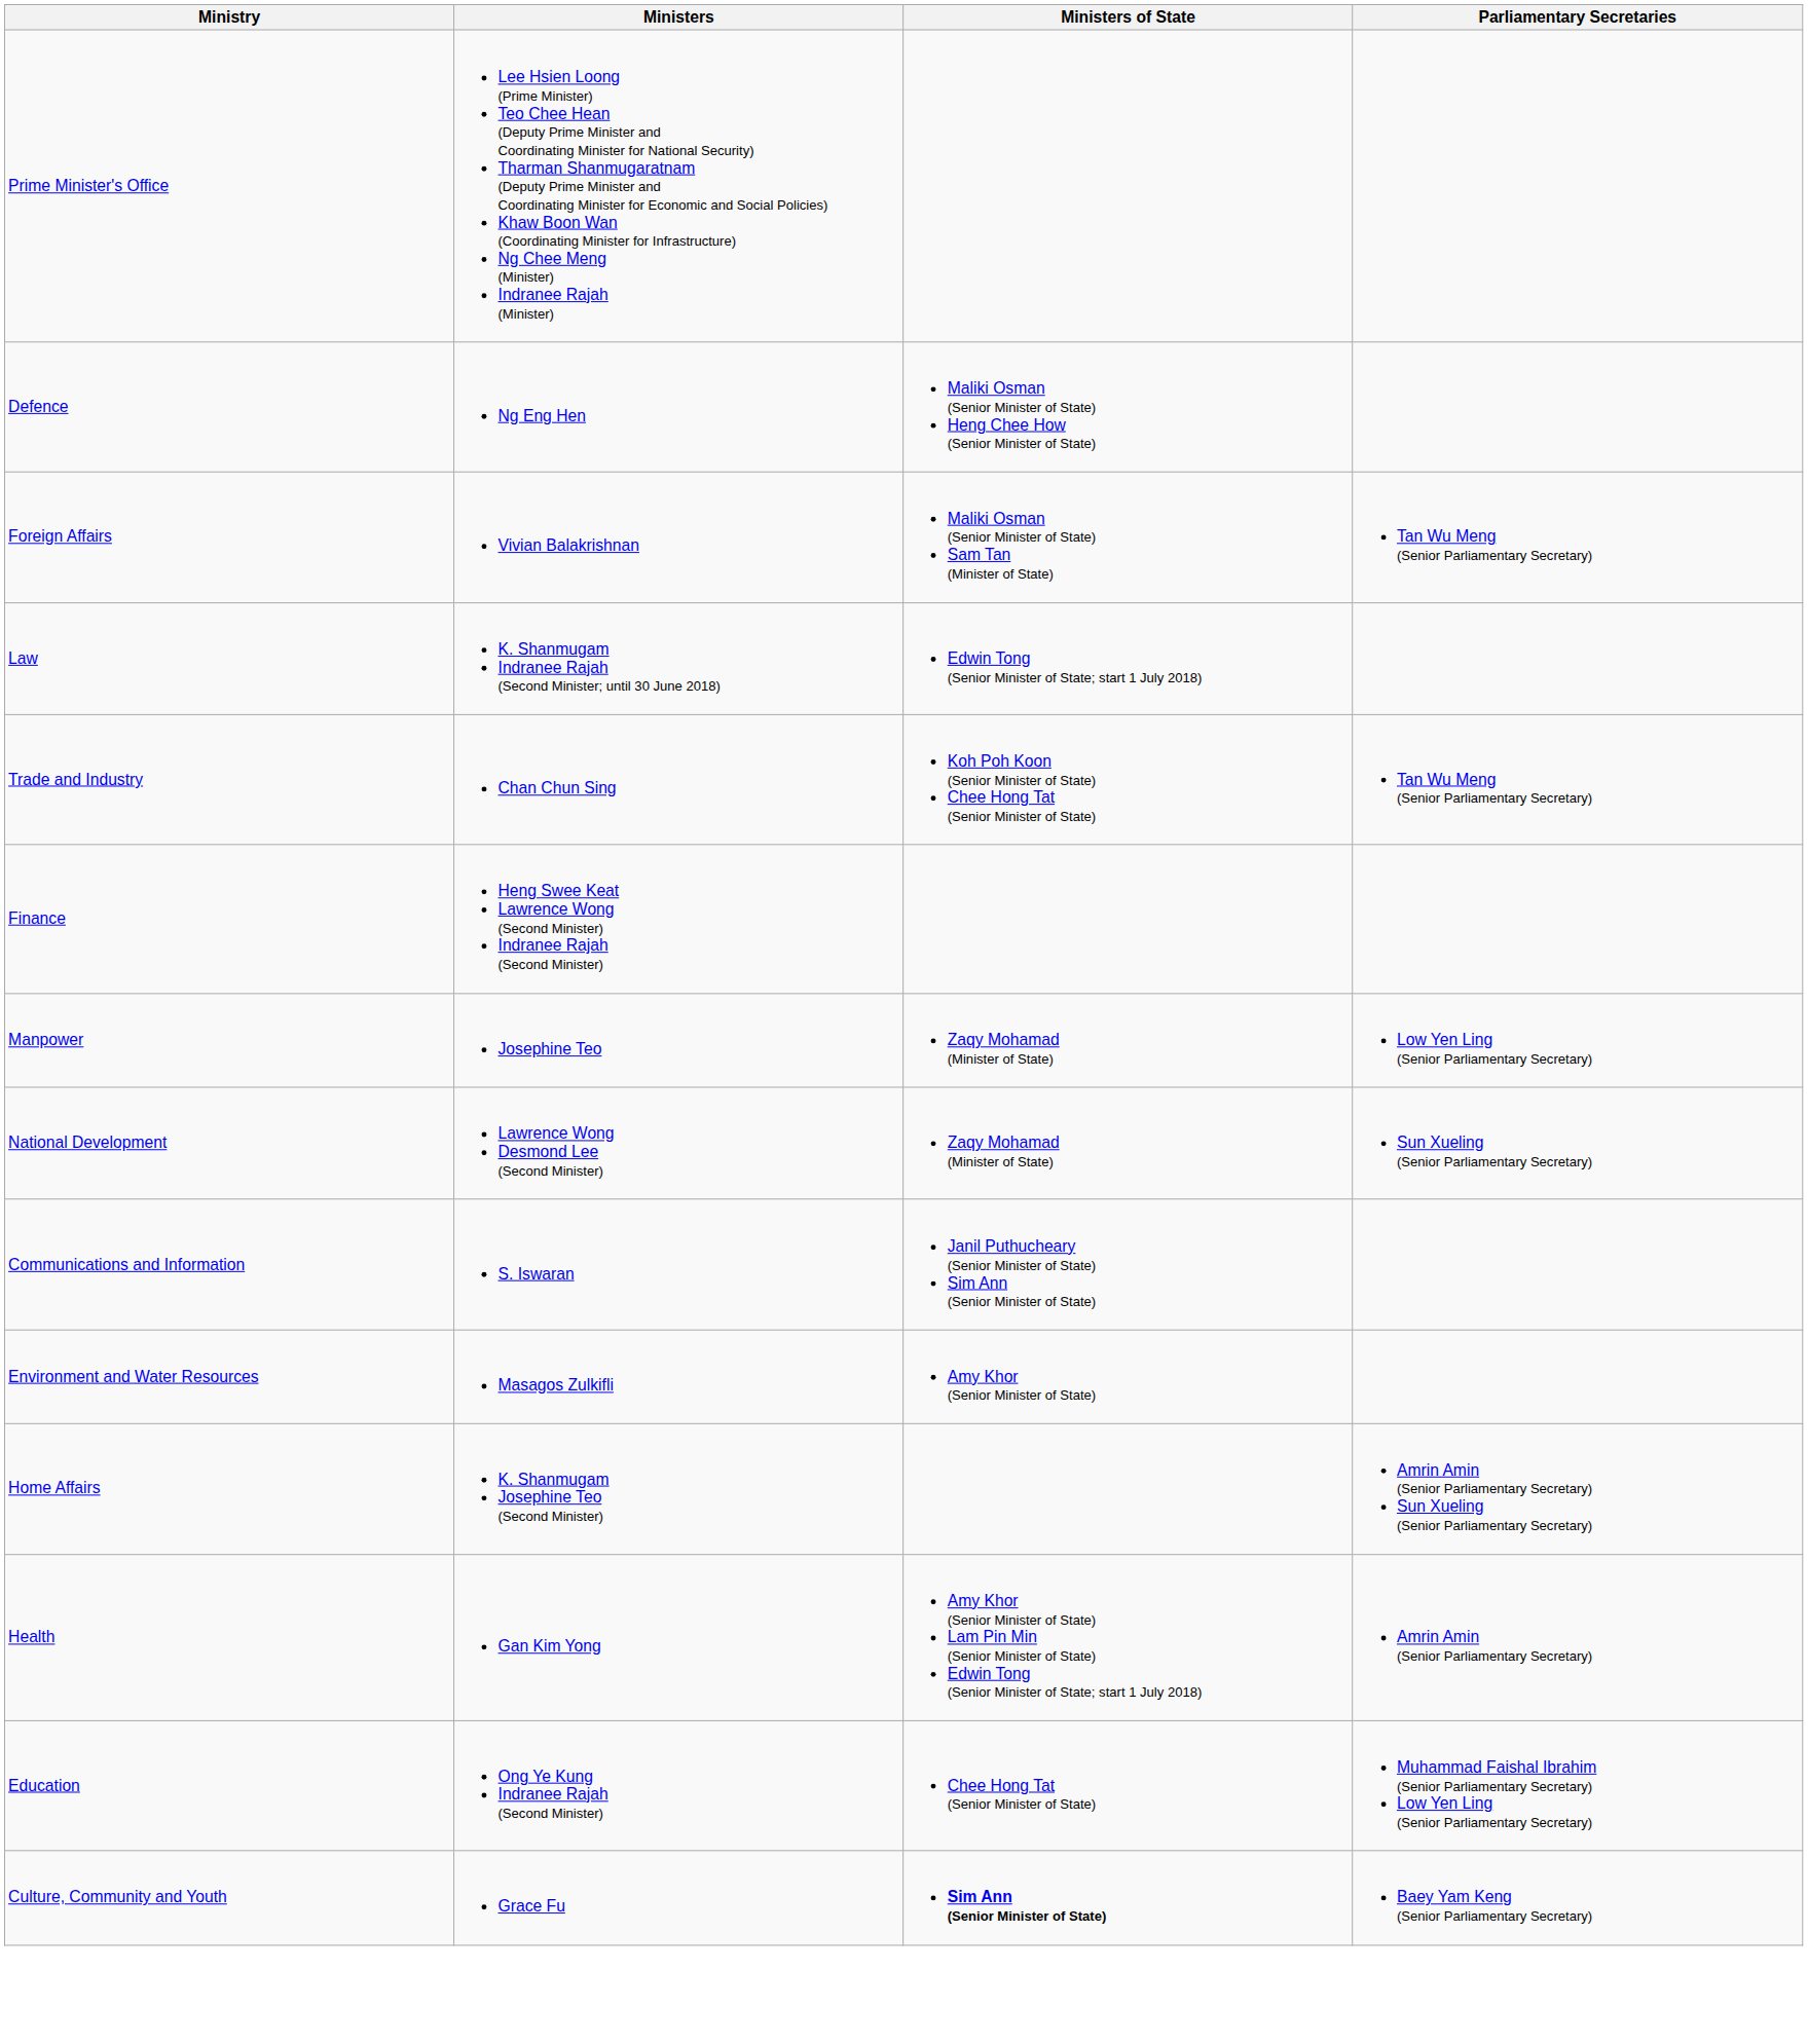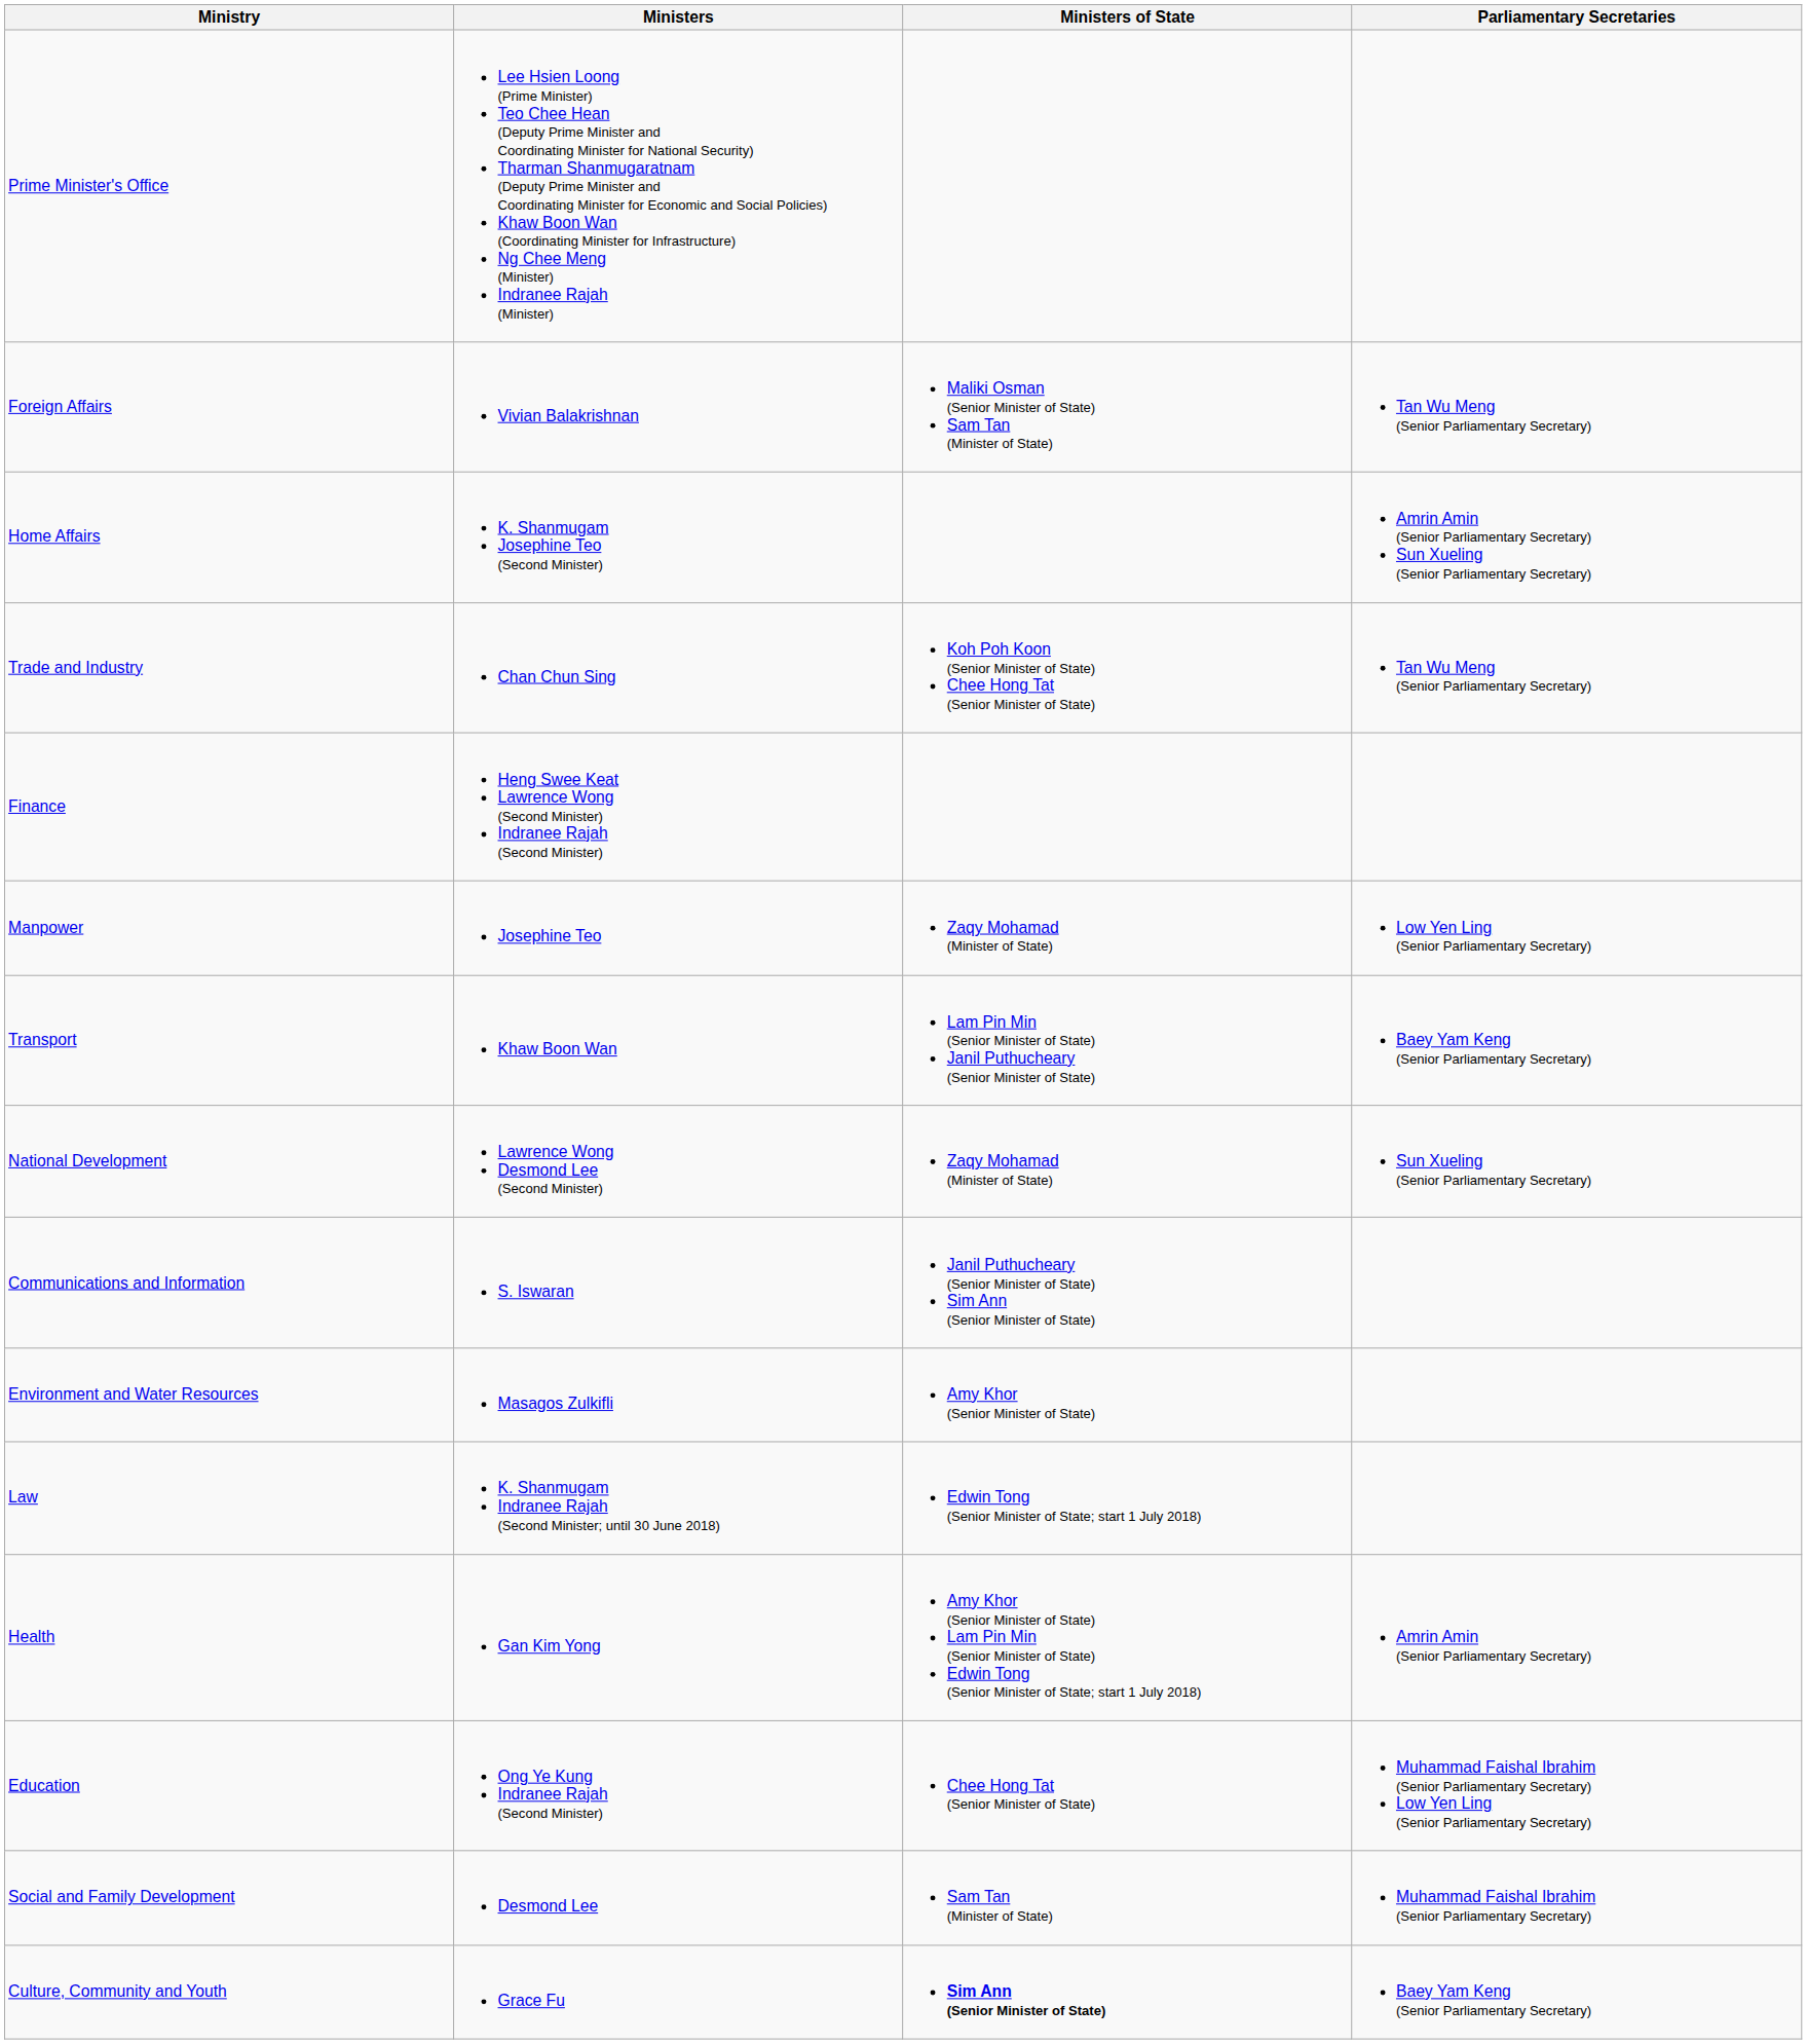- row: Defence | Ng Eng Hen | Maliki Osman (Senior Minister of State) Heng Chee How (Senior Minister of State)
rows swapped: Home Affairs <-> Law
+ row: Transport | Khaw Boon Wan | Lam Pin Min (Senior Minister of State) Janil Puthucheary (Senior Minister of State) | Baey Yam Keng (Senior Parliamentary Secretary)
+ row: Social and Family Development | Desmond Lee | Sam Tan (Minister of State) | Muhammad Faishal Ibrahim (Senior Parliamentary Secretary)
